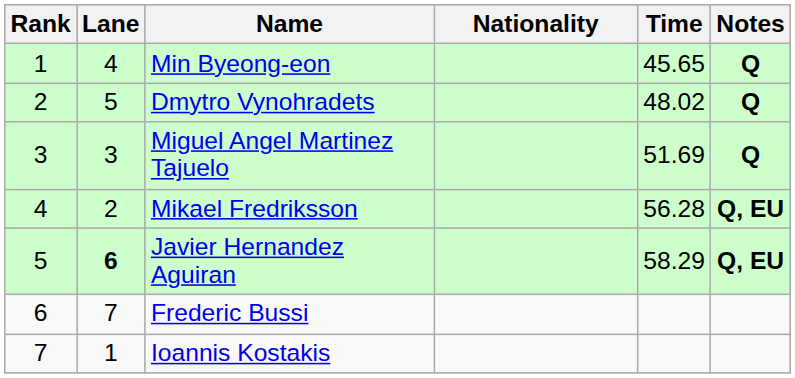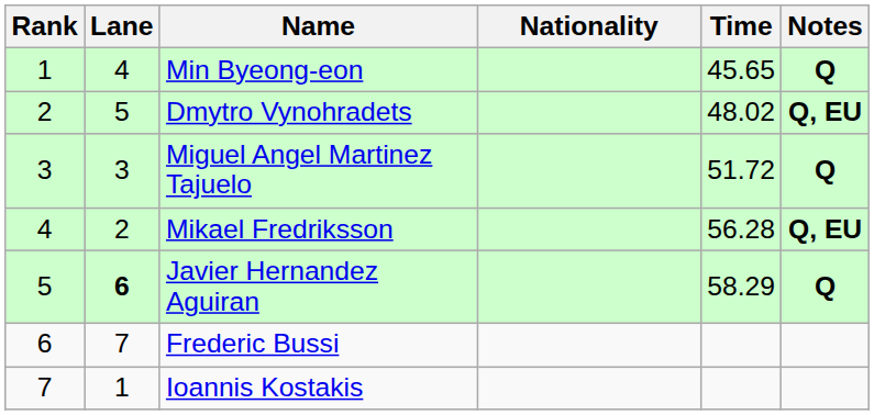Dmytro Vynohradets | Notes: Q -> Q, EU
Miguel Angel Martinez Tajuelo | Time: 51.69 -> 51.72
Javier Hernandez Aguiran | Notes: Q, EU -> Q
